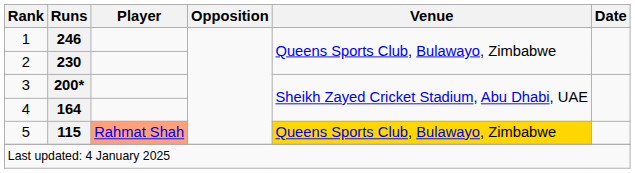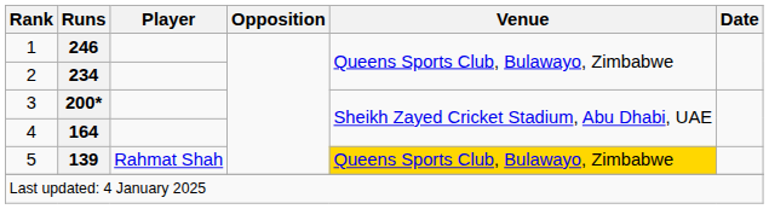2 | Runs: 230 -> 234
5 | Runs: 115 -> 139
5 | Player: lightsalmon background -> no background
